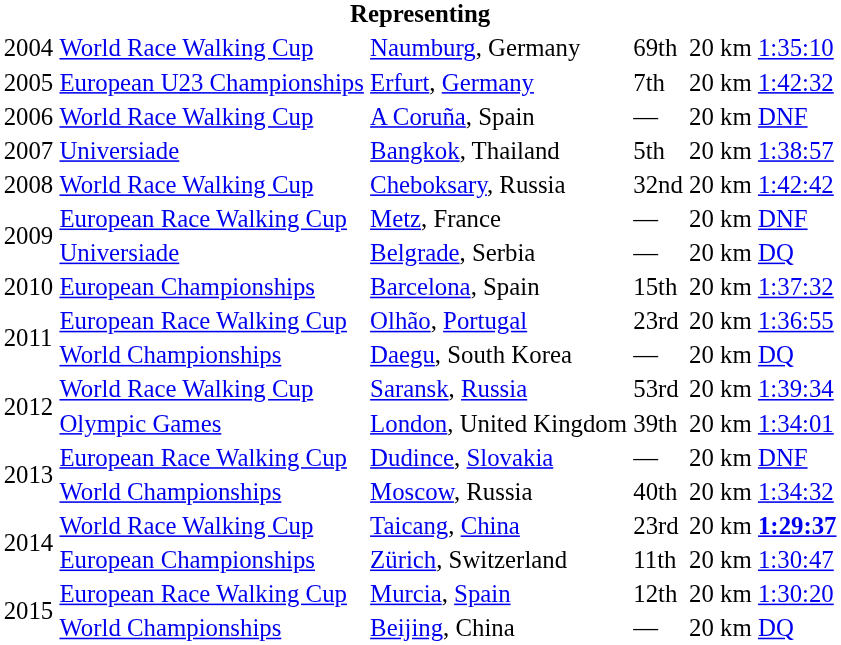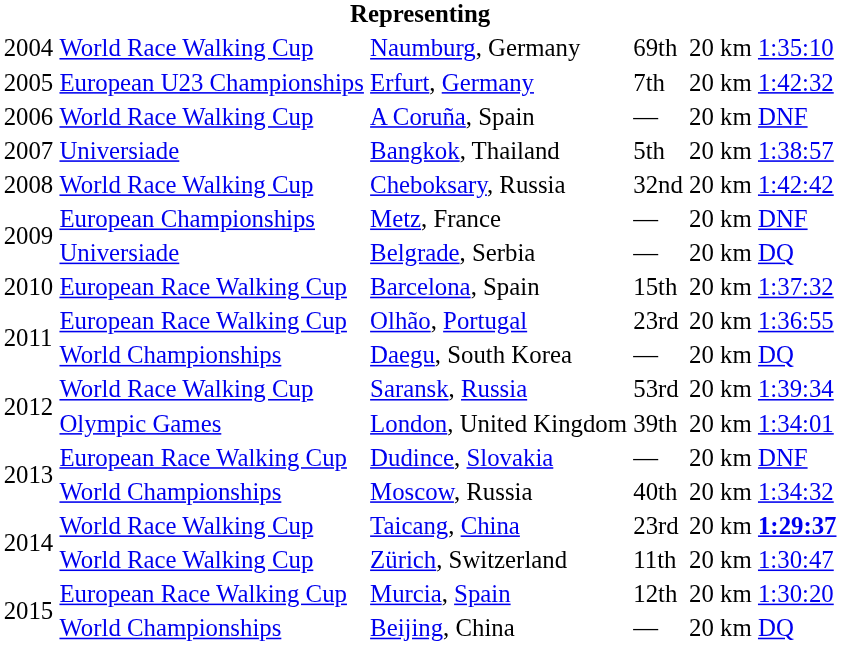Metz, France | column 2: European Race Walking Cup -> European Championships
Barcelona, Spain | column 2: European Championships -> European Race Walking Cup
Zürich, Switzerland | column 2: European Championships -> World Race Walking Cup
